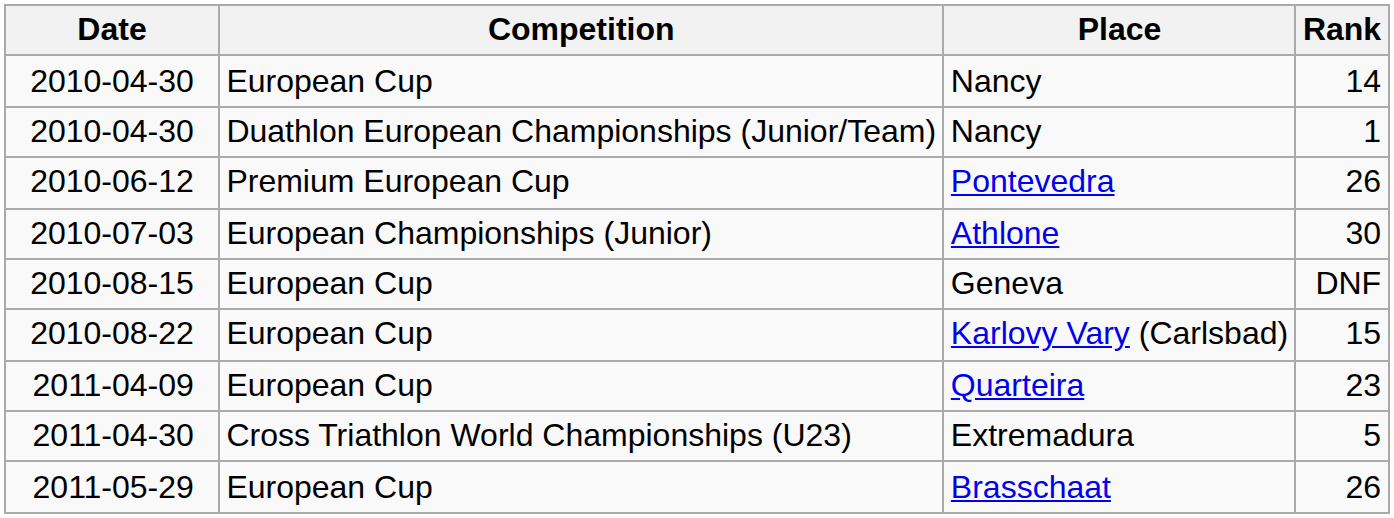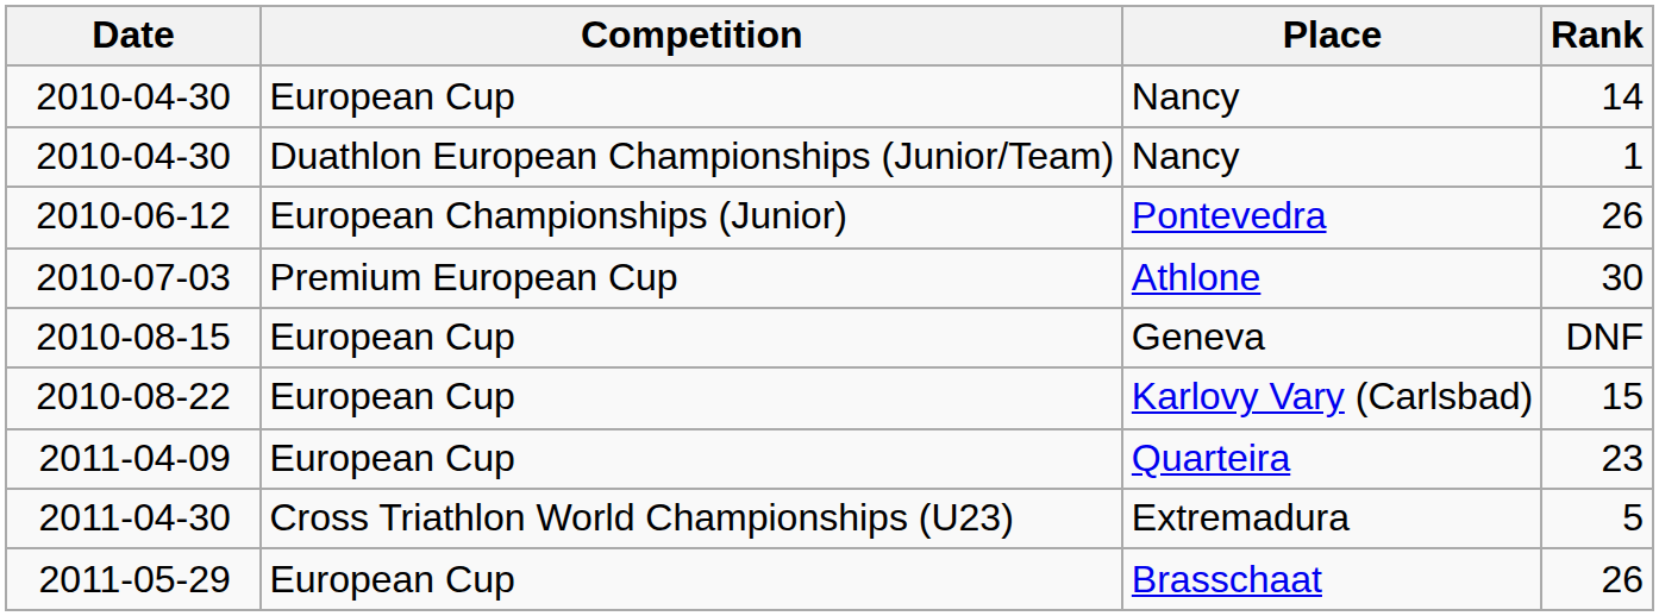2010-06-12 | Competition: Premium European Cup -> European Championships (Junior)
2010-07-03 | Competition: European Championships (Junior) -> Premium European Cup
